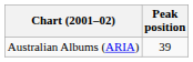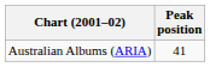Australian Albums (ARIA) | Peak position: 39 -> 41
